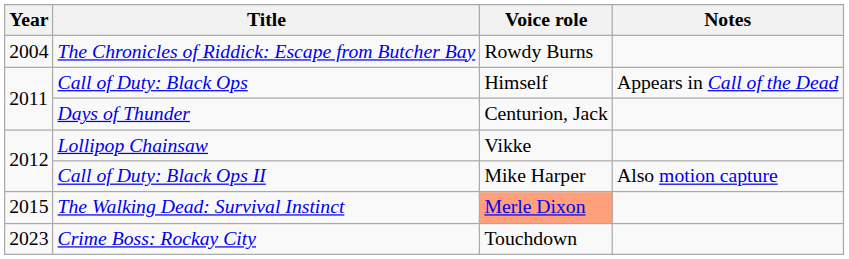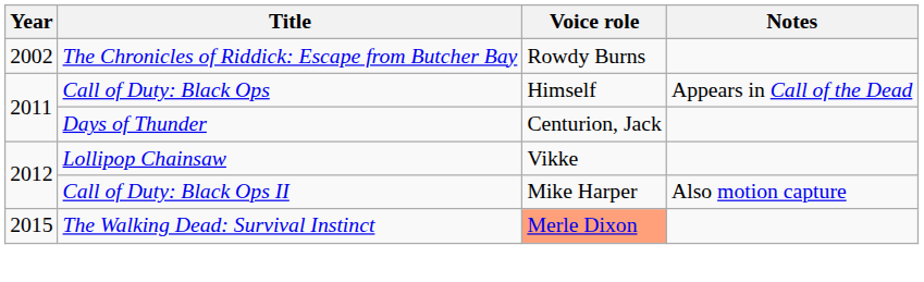The Chronicles of Riddick: Escape from Butcher Bay | Year: 2004 -> 2002
- row: 2023 | Crime Boss: Rockay City | Touchdown
